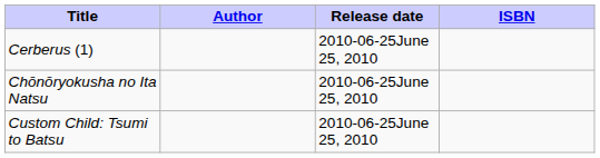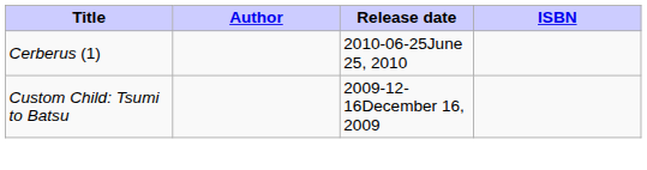- row: Chōnōryokusha no Ita Natsu | 2010-06-25June 25, 2010
Custom Child: Tsumi to Batsu | Release date: 2010-06-25June 25, 2010 -> 2009-12-16December 16, 2009
